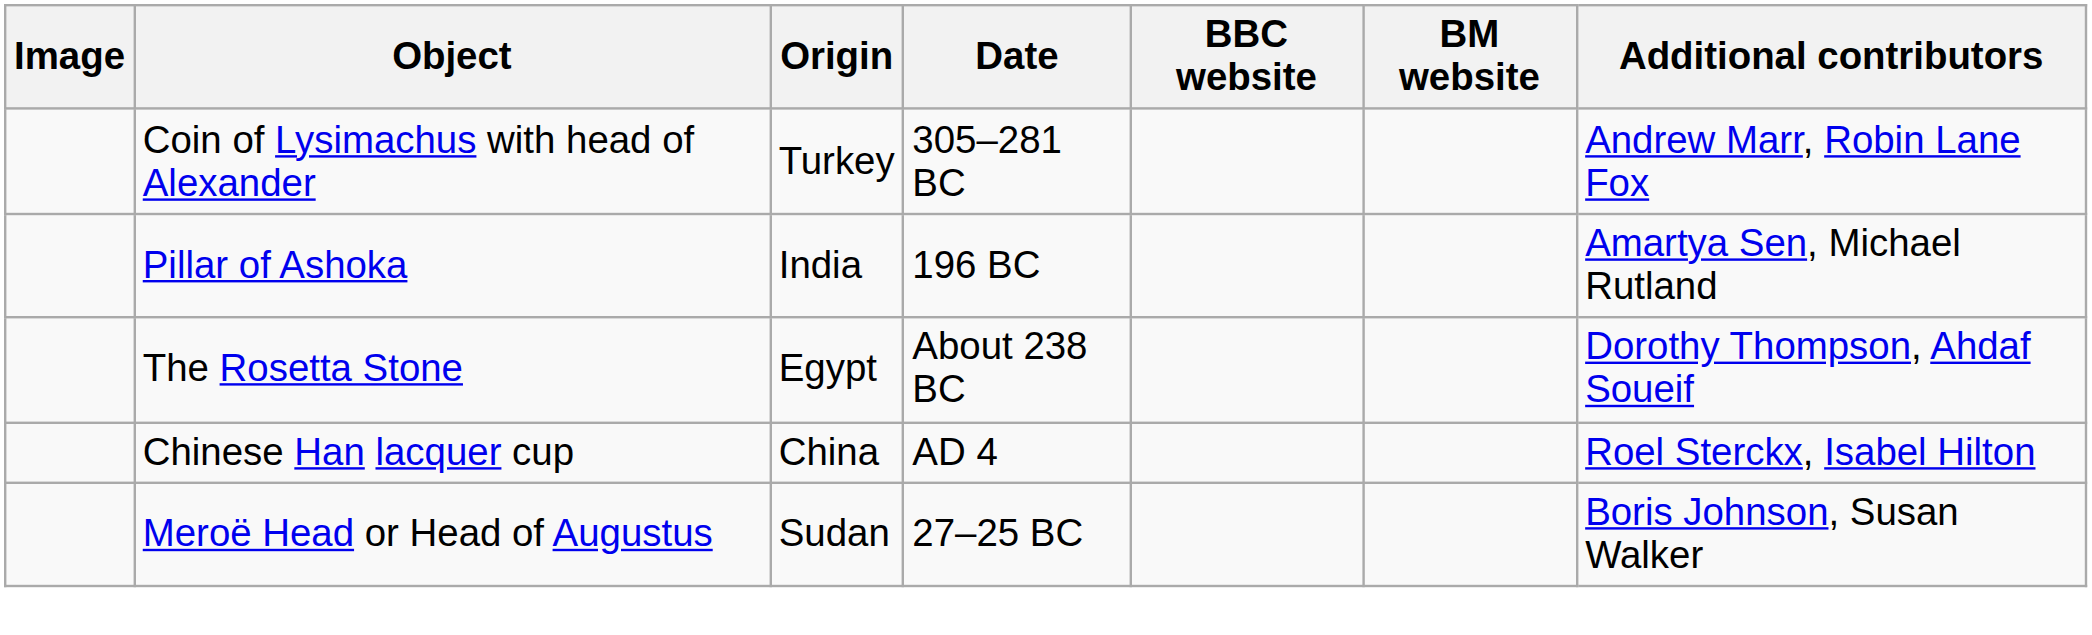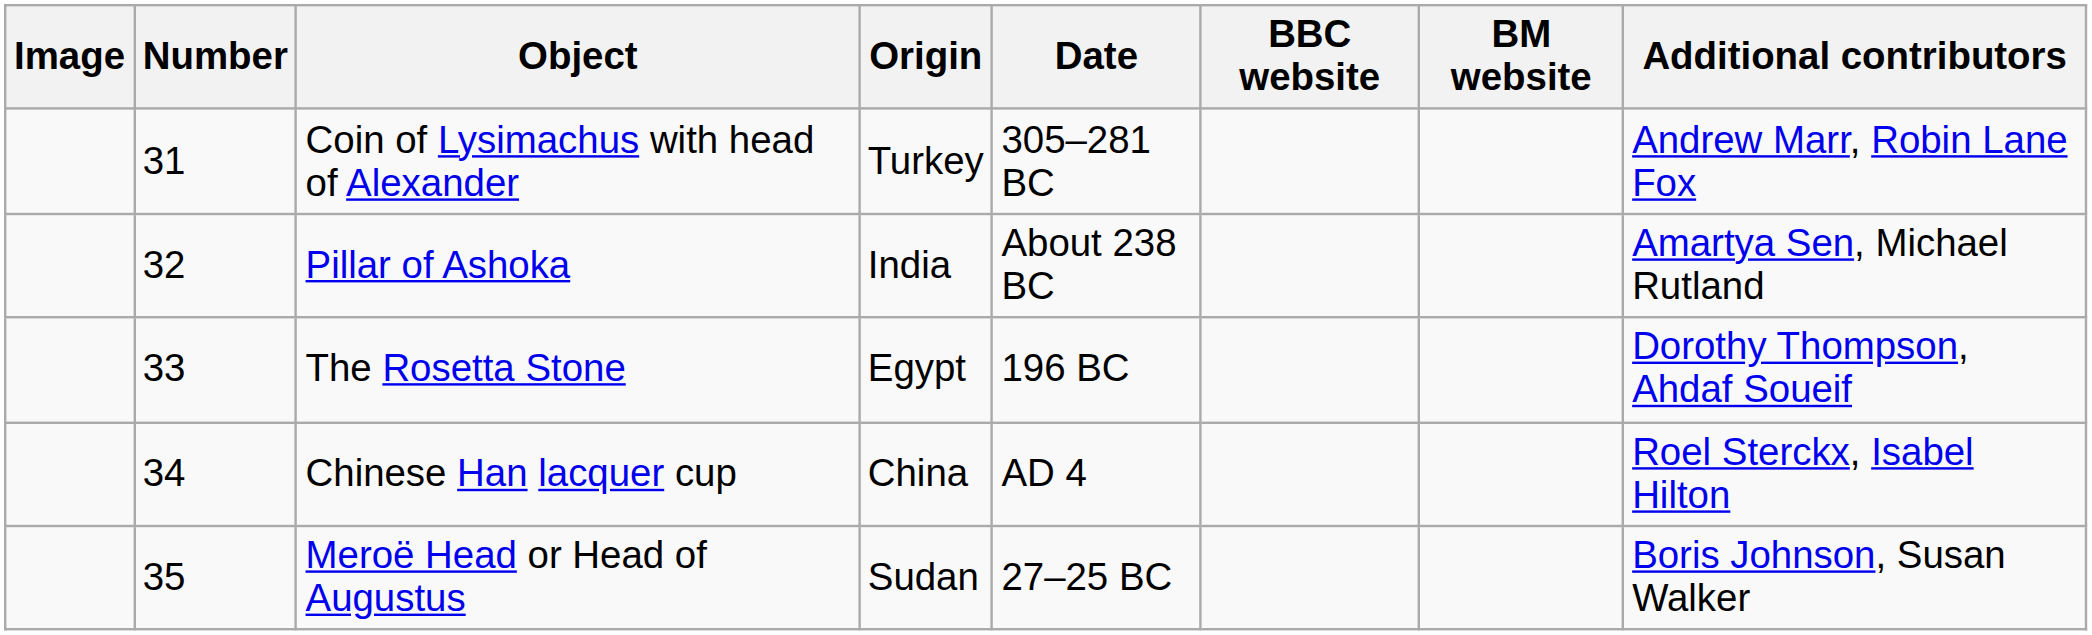+ column: Number | 31 | 32 | 33 | 34 | 35
Pillar of Ashoka | Date: 196 BC -> About 238 BC
The Rosetta Stone | Date: About 238 BC -> 196 BC
